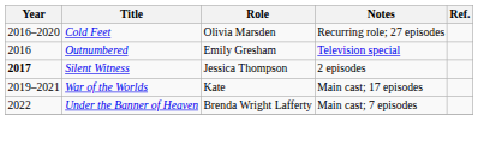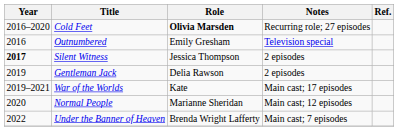Cold Feet | Role: normal -> bold
+ row: 2019 | Gentleman Jack | Delia Rawson | 2 episodes
+ row: 2020 | Normal People | Marianne Sheridan | Main cast; 12 episodes
